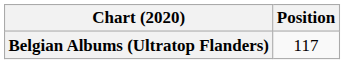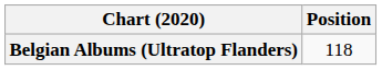Belgian Albums (Ultratop Flanders) | Position: 117 -> 118
